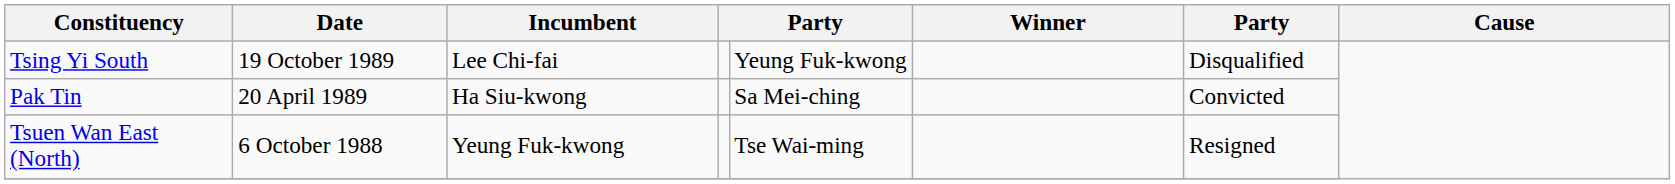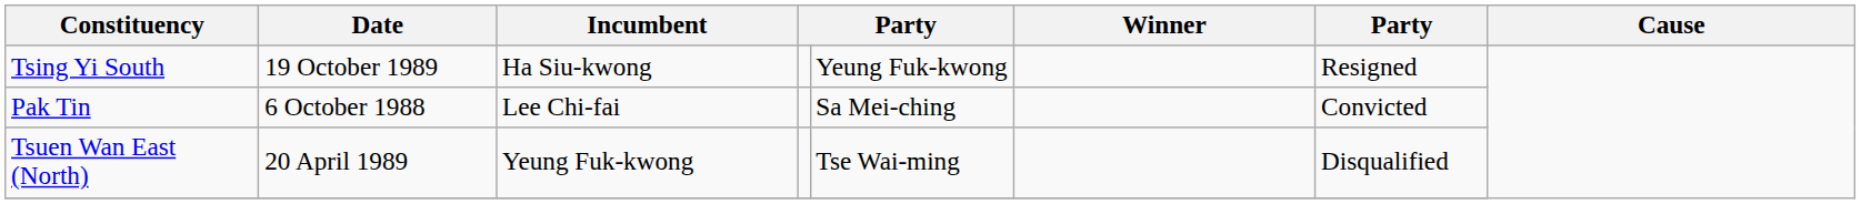Tsing Yi South | Incumbent: Lee Chi-fai -> Ha Siu-kwong
Tsing Yi South | column 7: Disqualified -> Resigned
Pak Tin | Date: 20 April 1989 -> 6 October 1988
Pak Tin | Incumbent: Ha Siu-kwong -> Lee Chi-fai
Tsuen Wan East (North) | Date: 6 October 1988 -> 20 April 1989
Tsuen Wan East (North) | column 7: Resigned -> Disqualified
